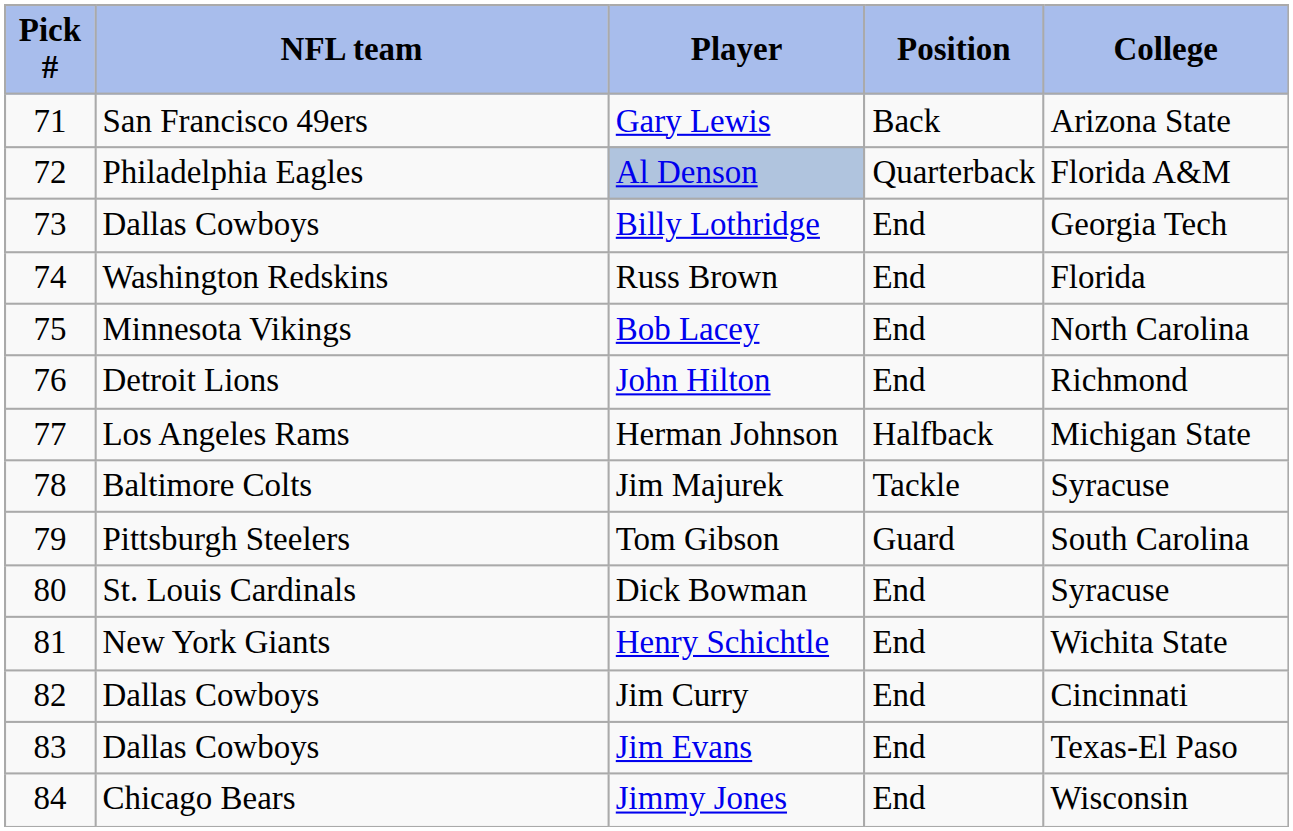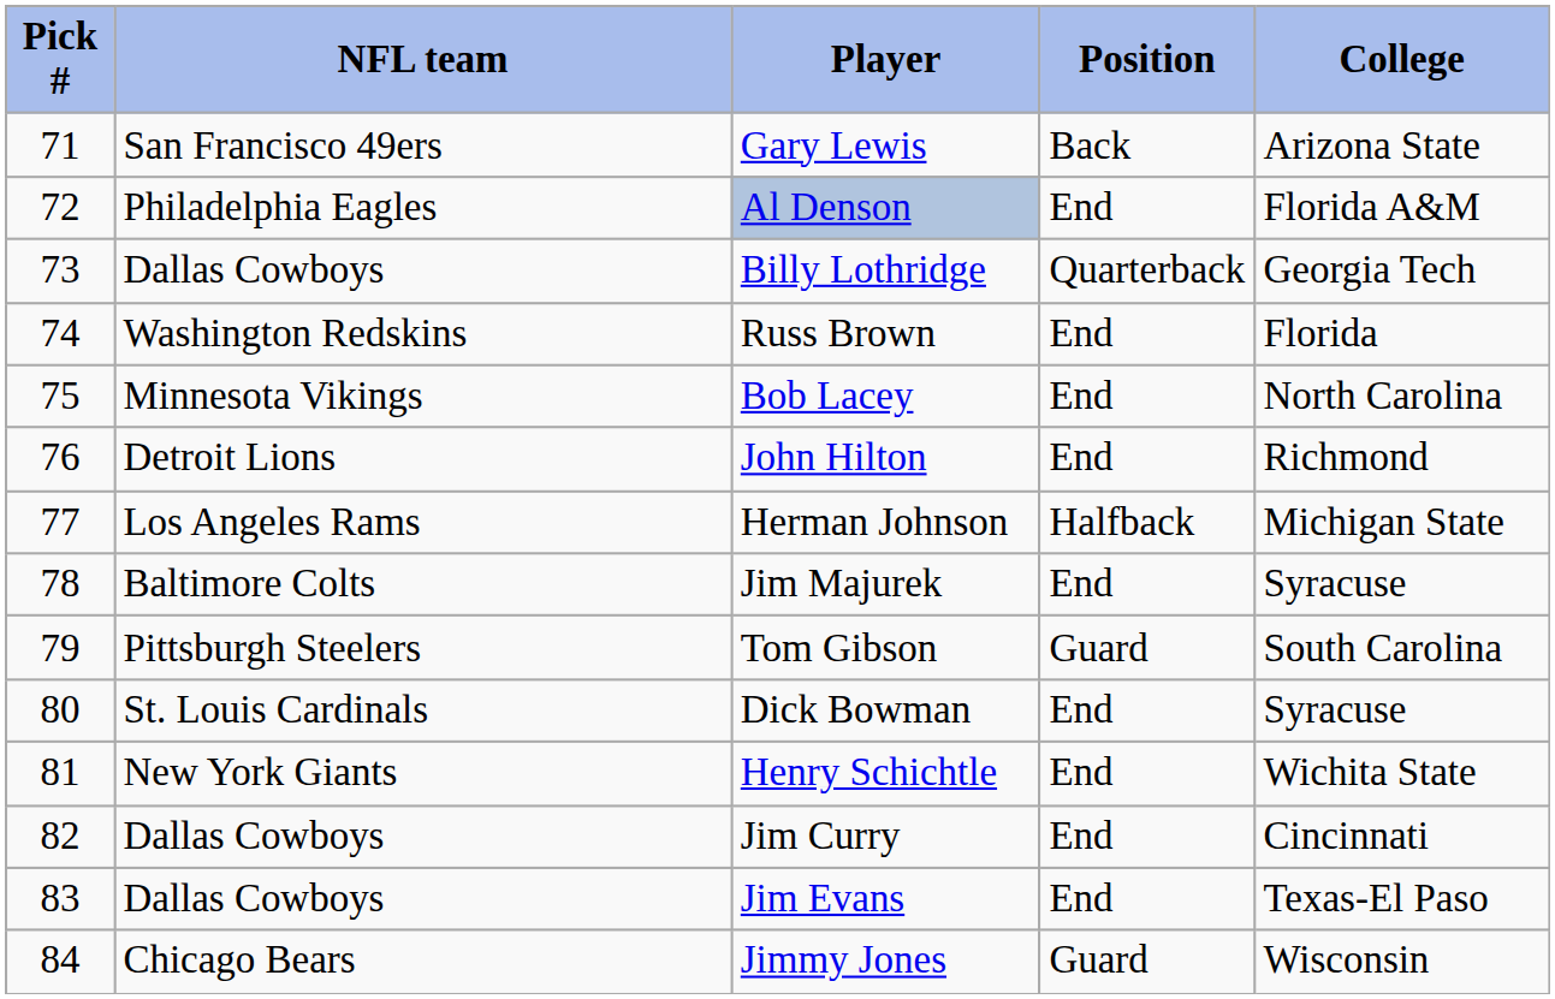Al Denson | Position: Quarterback -> End
Billy Lothridge | Position: End -> Quarterback
Jim Majurek | Position: Tackle -> End
Jimmy Jones | Position: End -> Guard
